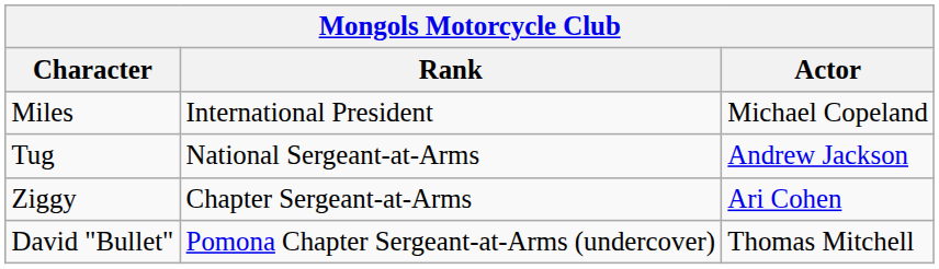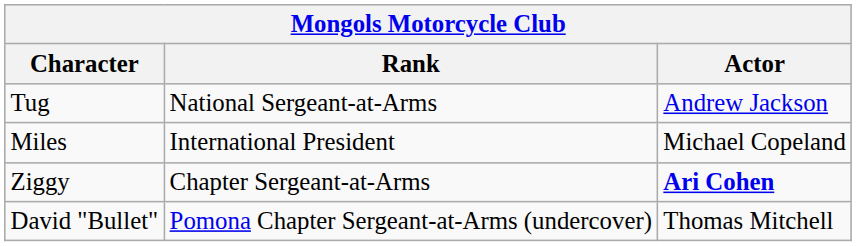rows swapped: Miles <-> Tug
Ziggy | Actor: normal -> bold
